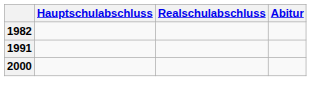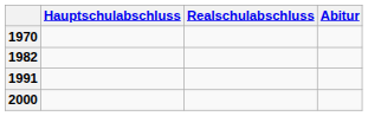+ row: 1970
